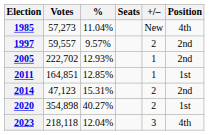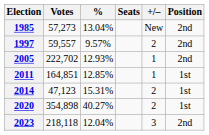1985 | %: 11.04% -> 13.04%
1985 | Position: 4th -> 2nd
2014 | Position: 2nd -> 1st
2023 | Position: 4th -> 2nd
